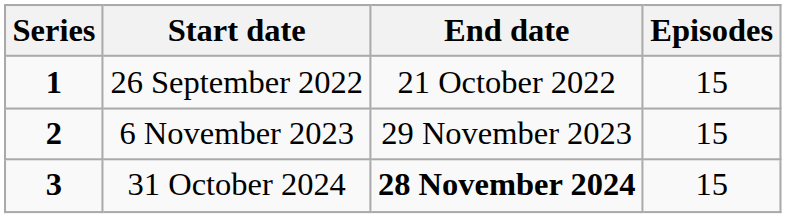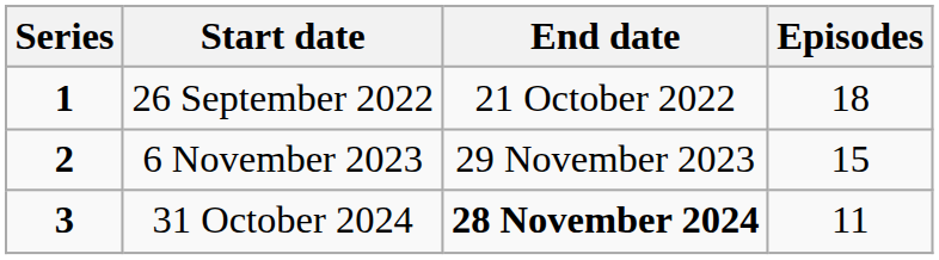26 September 2022 | Episodes: 15 -> 18
31 October 2024 | Episodes: 15 -> 11
